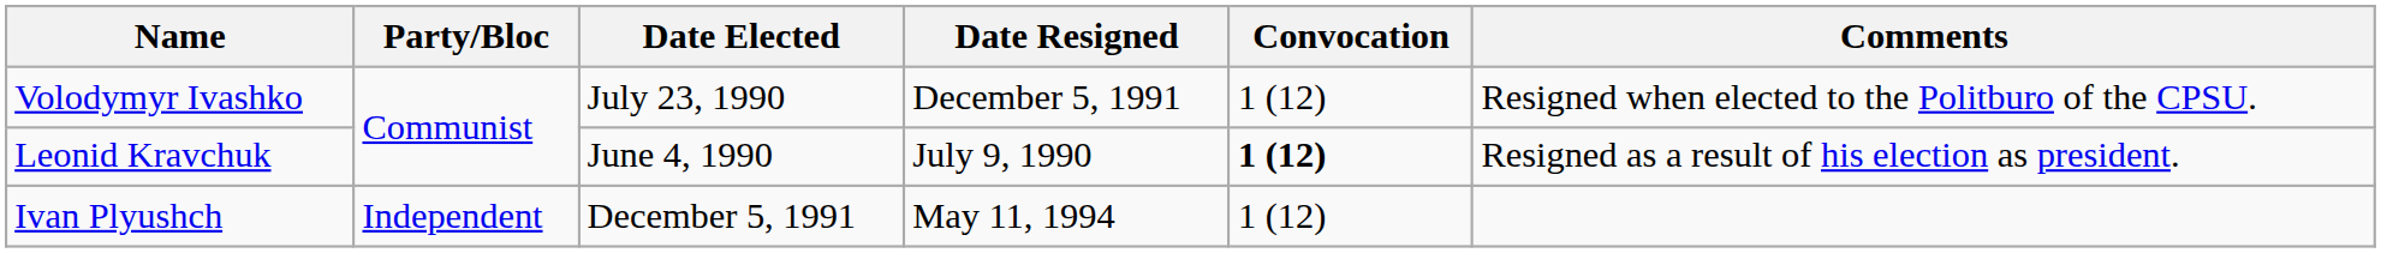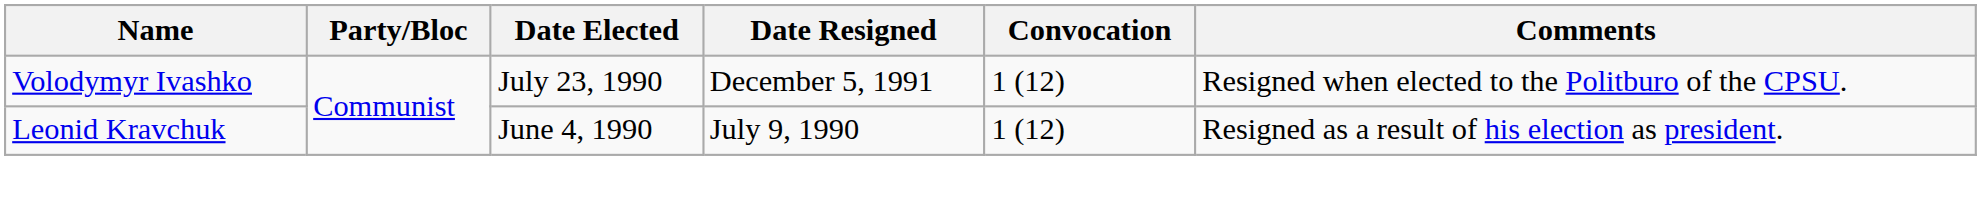Leonid Kravchuk | Convocation: bold -> normal
- row: Ivan Plyushch | Independent | December 5, 1991 | May 11, 1994 | 1 (12)
